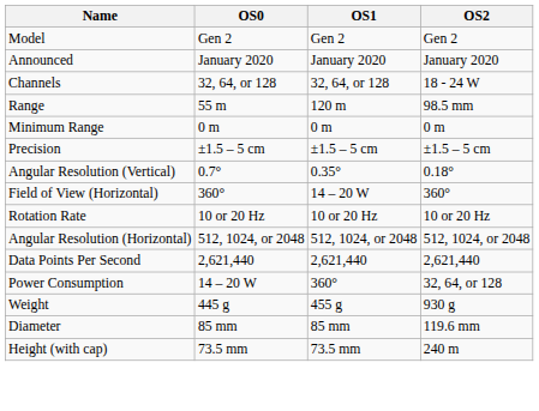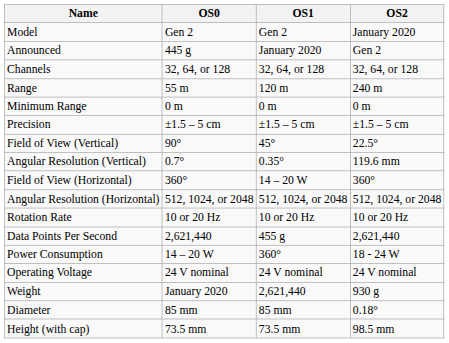Model | OS2: Gen 2 -> January 2020
Announced | OS0: January 2020 -> 445 g
Announced | OS2: January 2020 -> Gen 2
Channels | OS2: 18 - 24 W -> 32, 64, or 128
Range | OS2: 98.5 mm -> 240 m
+ row: Field of View (Vertical) | 90° | 45° | 22.5°
Angular Resolution (Vertical) | OS2: 0.18° -> 119.6 mm
rows swapped: Angular Resolution (Horizontal) <-> Rotation Rate
Data Points Per Second | OS1: 2,621,440 -> 455 g
Power Consumption | OS2: 32, 64, or 128 -> 18 - 24 W
+ row: Operating Voltage | 24 V nominal | 24 V nominal | 24 V nominal
Weight | OS0: 445 g -> January 2020
Weight | OS1: 455 g -> 2,621,440
Diameter | OS2: 119.6 mm -> 0.18°
Height (with cap) | OS2: 240 m -> 98.5 mm
